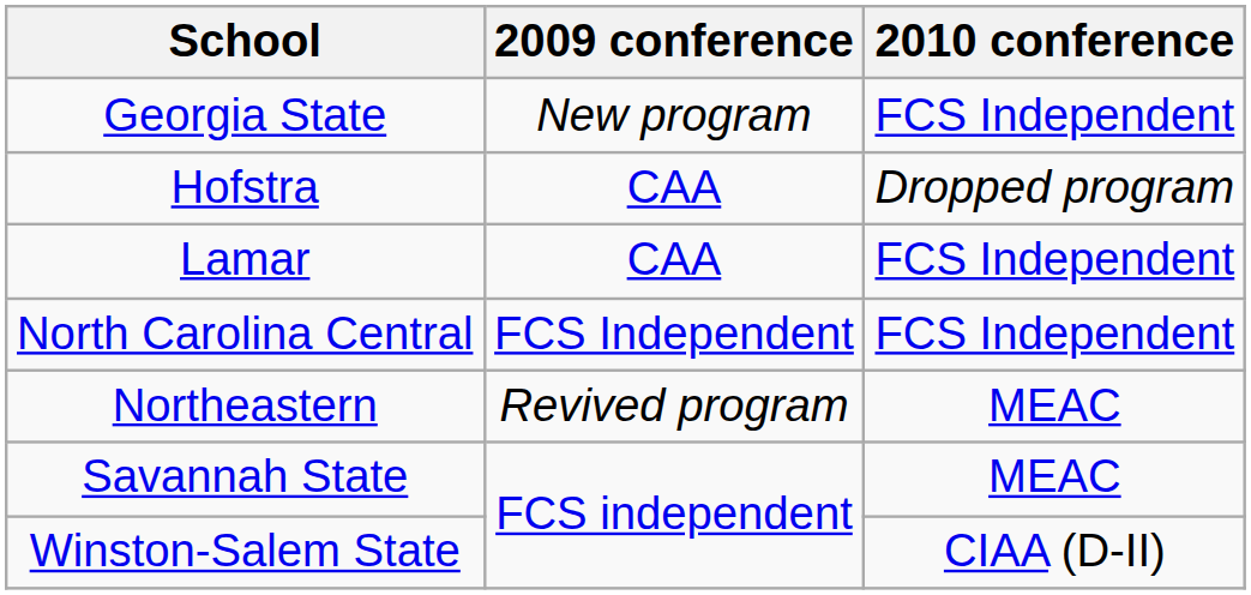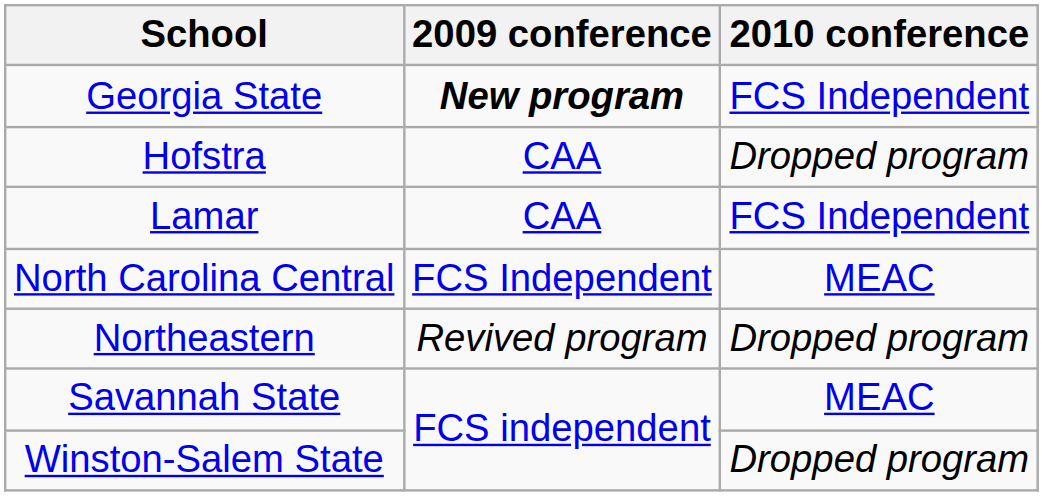Georgia State | 2009 conference: normal -> bold
North Carolina Central | 2010 conference: FCS Independent -> MEAC
Northeastern | 2010 conference: MEAC -> Dropped program
Winston-Salem State | 2010 conference: CIAA (D-II) -> Dropped program
